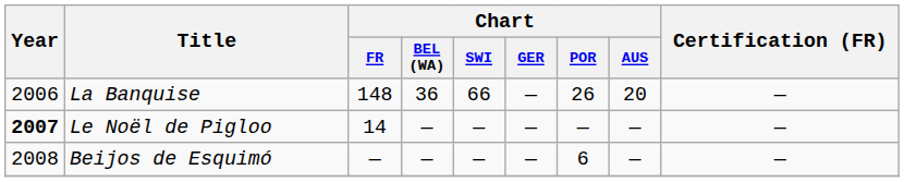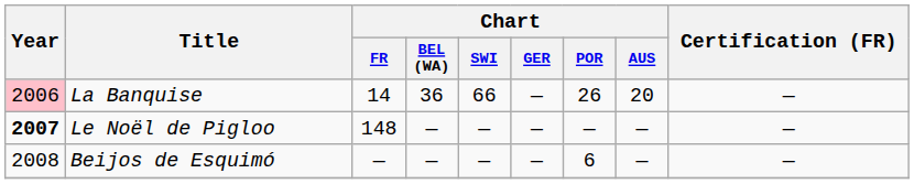La Banquise | Year: no background -> pink background
La Banquise | Chart / FR: 148 -> 14
Le Noël de Pigloo | Chart / FR: 14 -> 148
